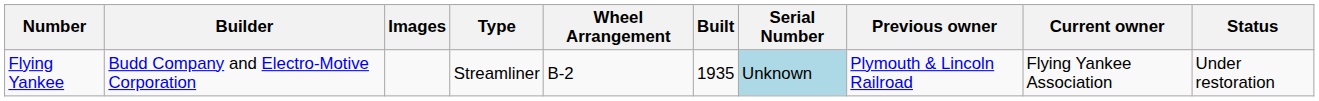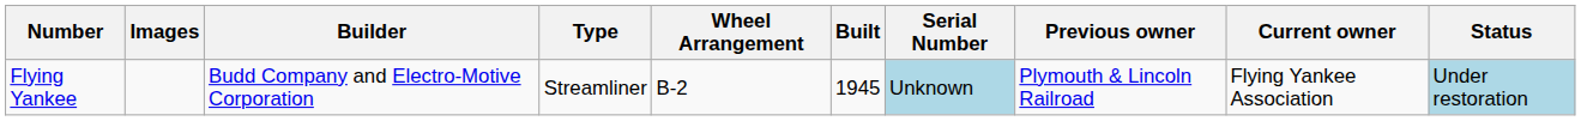columns swapped: Images <-> Builder
Flying Yankee | Built: 1935 -> 1945
Flying Yankee | Status: no background -> lightblue background
